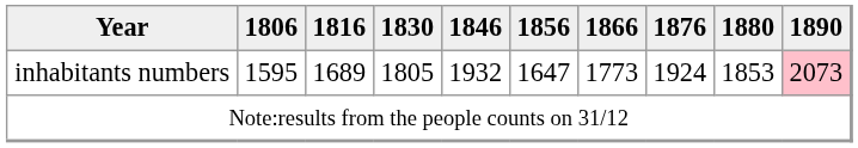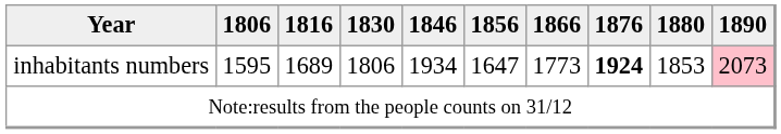inhabitants numbers | 1830: 1805 -> 1806
inhabitants numbers | 1846: 1932 -> 1934
inhabitants numbers | 1876: normal -> bold
